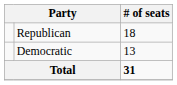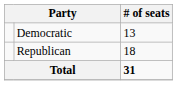rows swapped: Republican <-> Democratic
